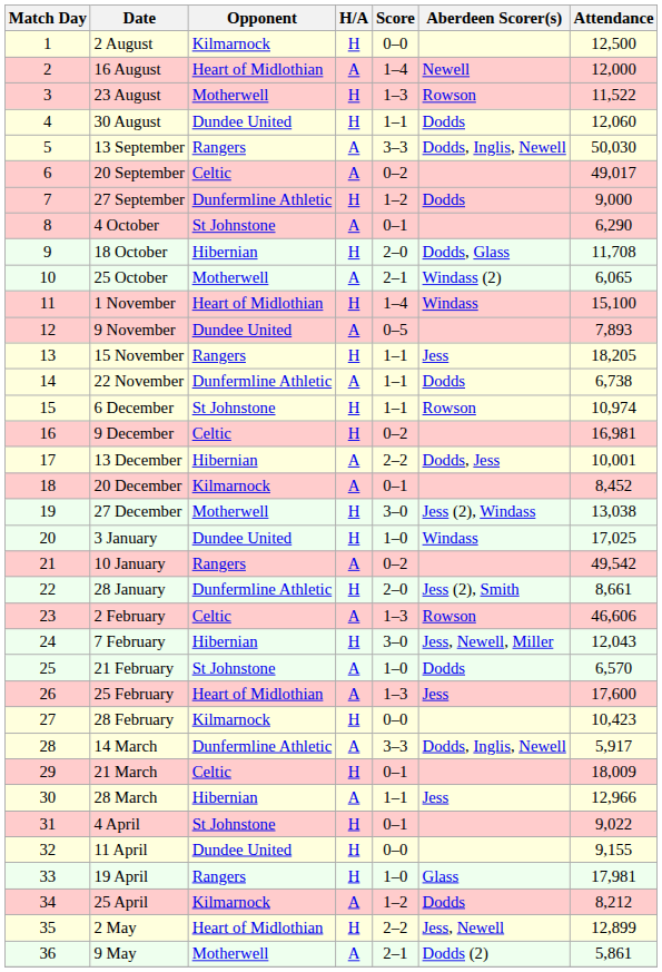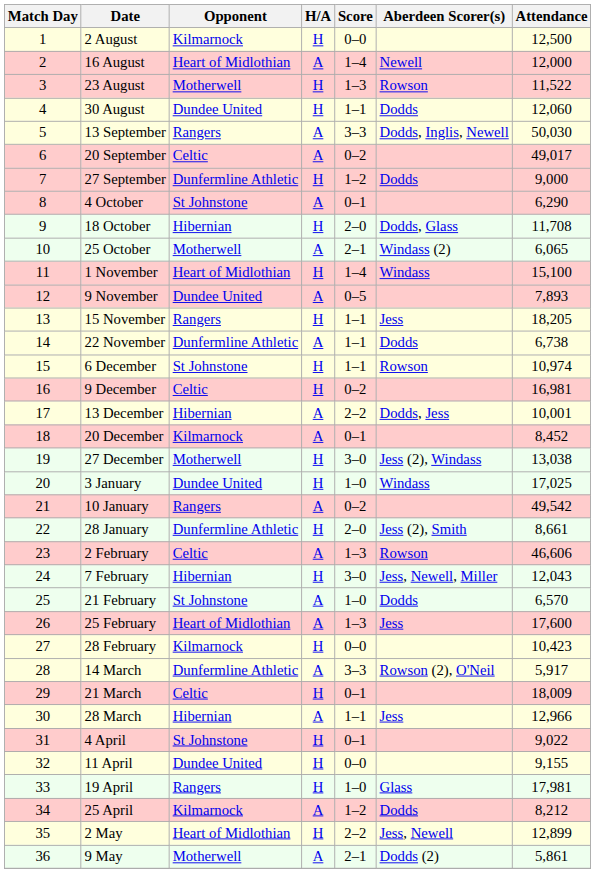14 March | Aberdeen Scorer(s): Dodds, Inglis, Newell -> Rowson (2), O'Neil
